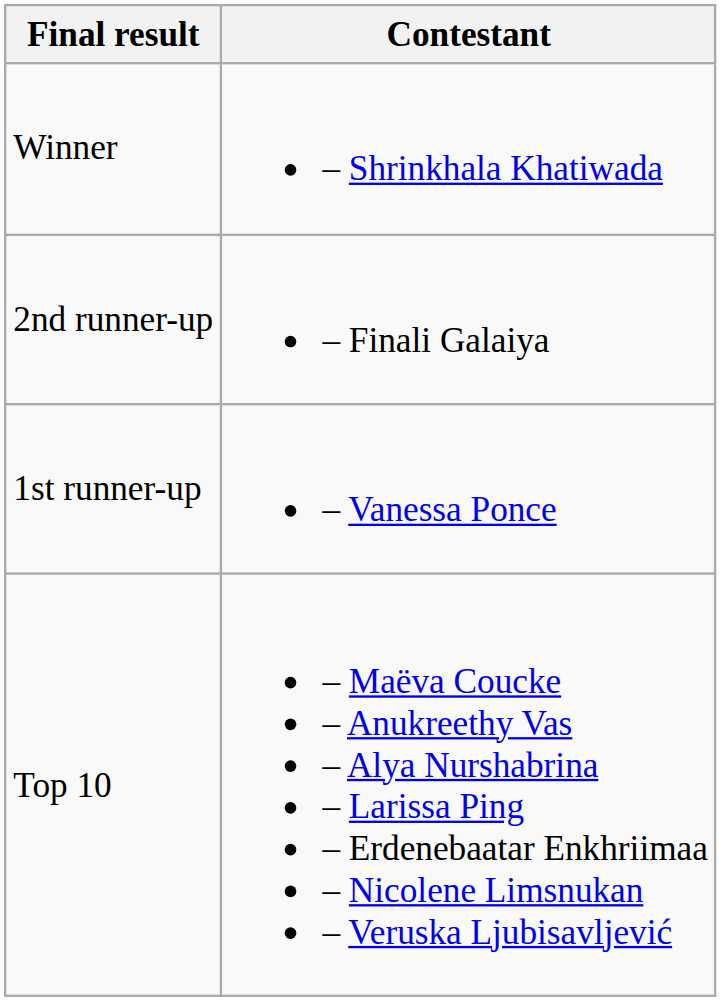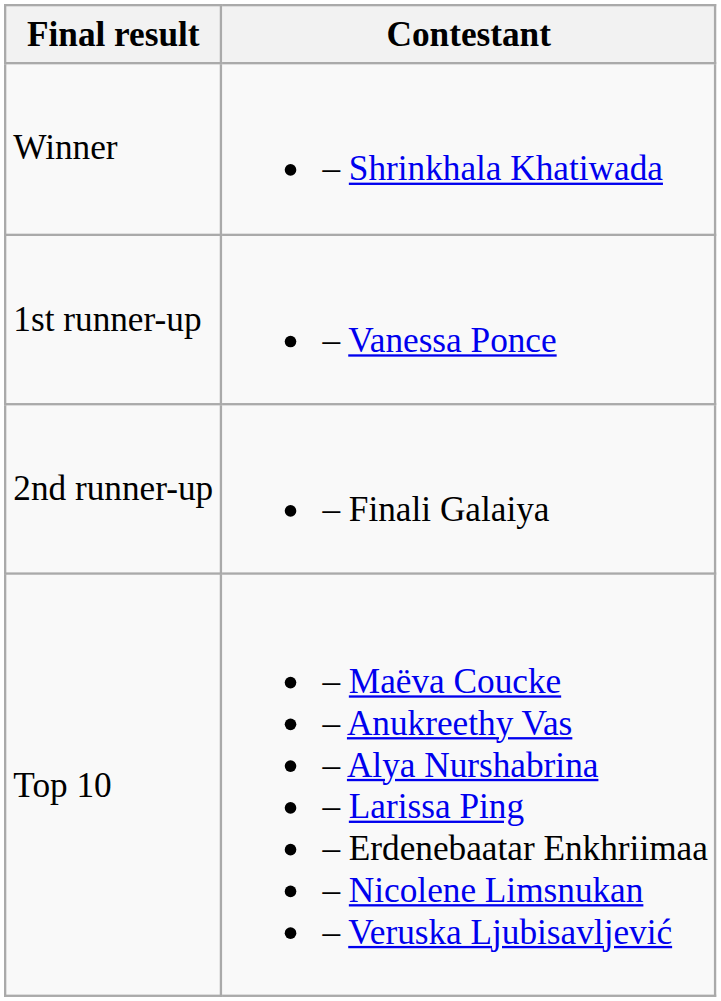rows swapped: 1st runner-up <-> 2nd runner-up
